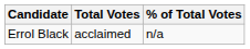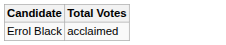- column: % of Total Votes | n/a
